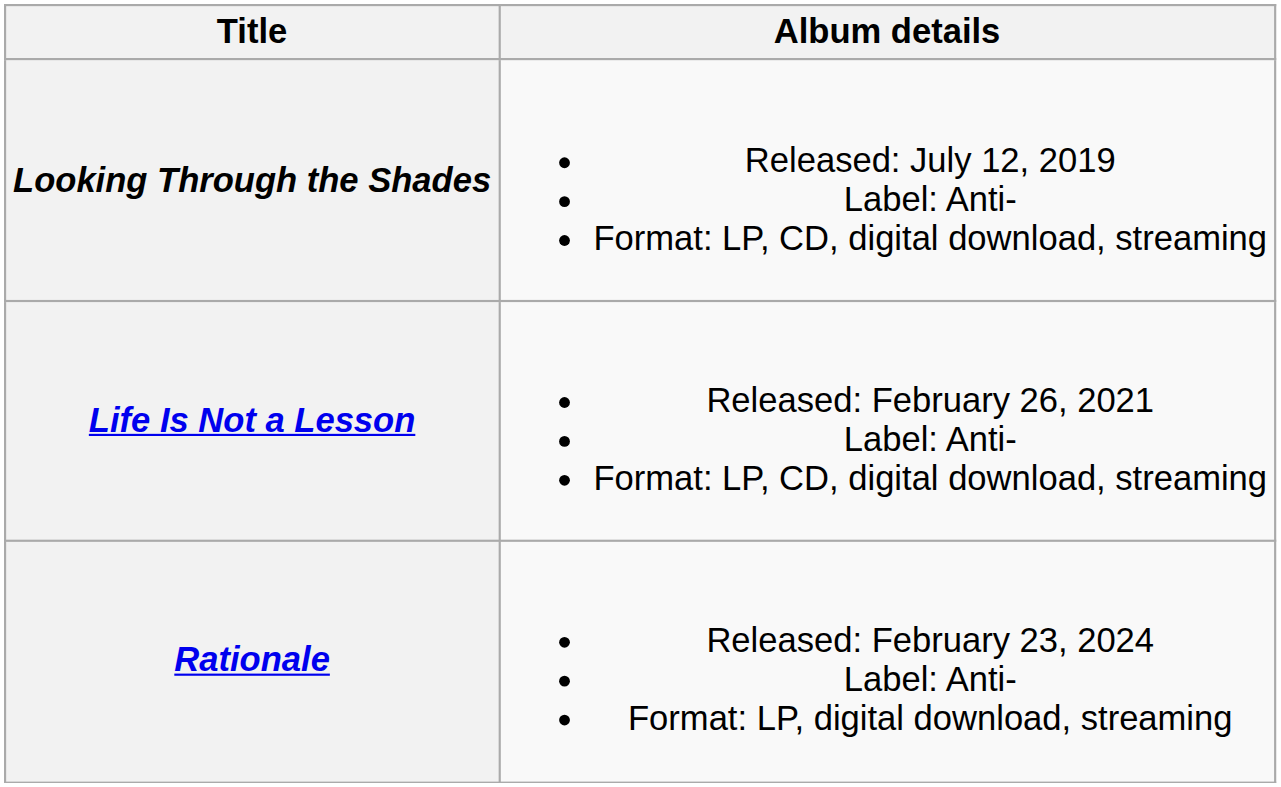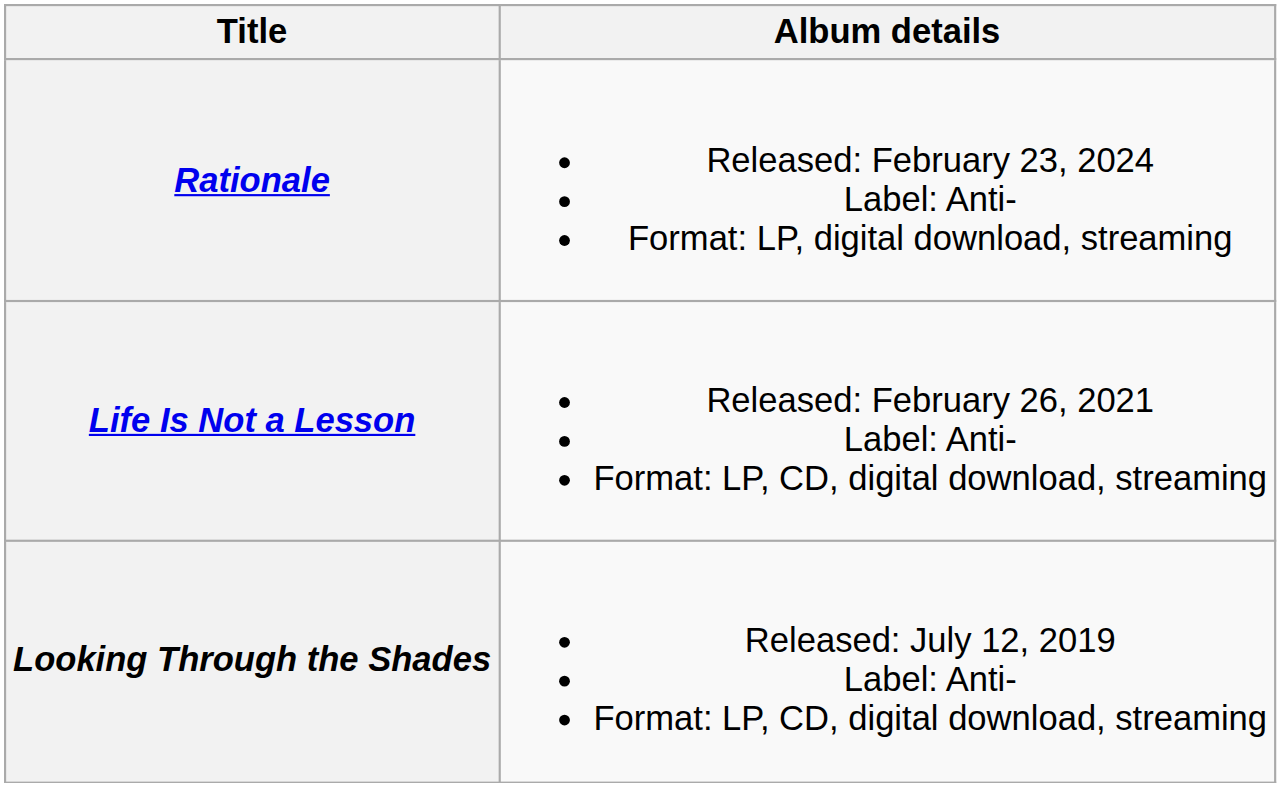rows swapped: Looking Through the Shades <-> Rationale
